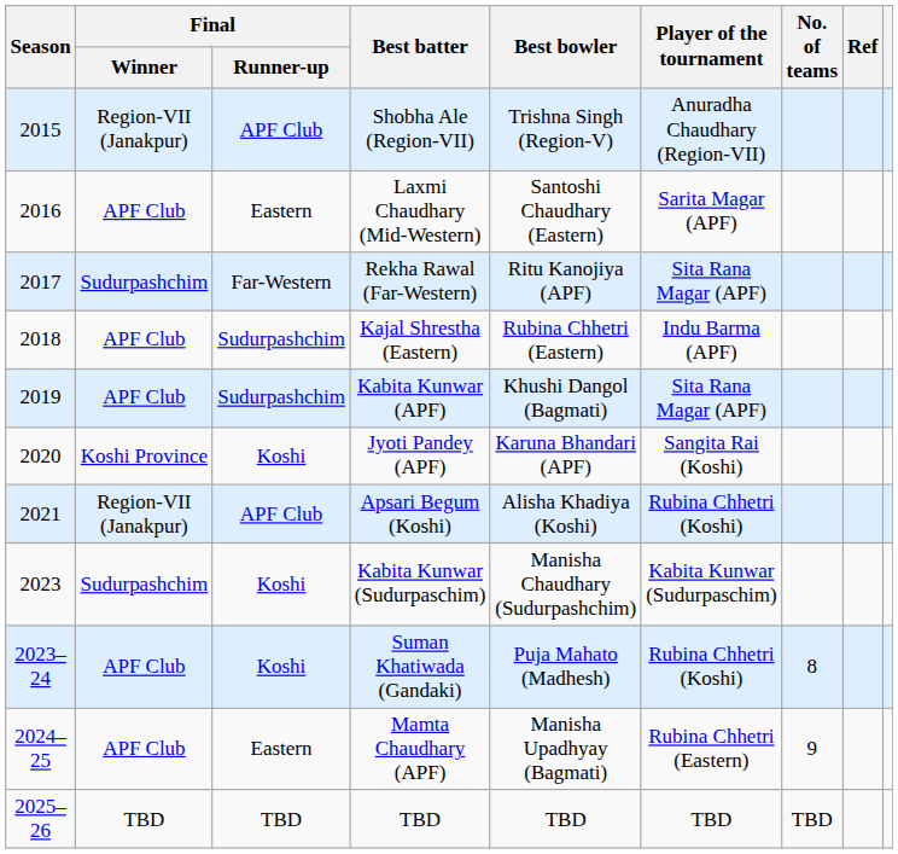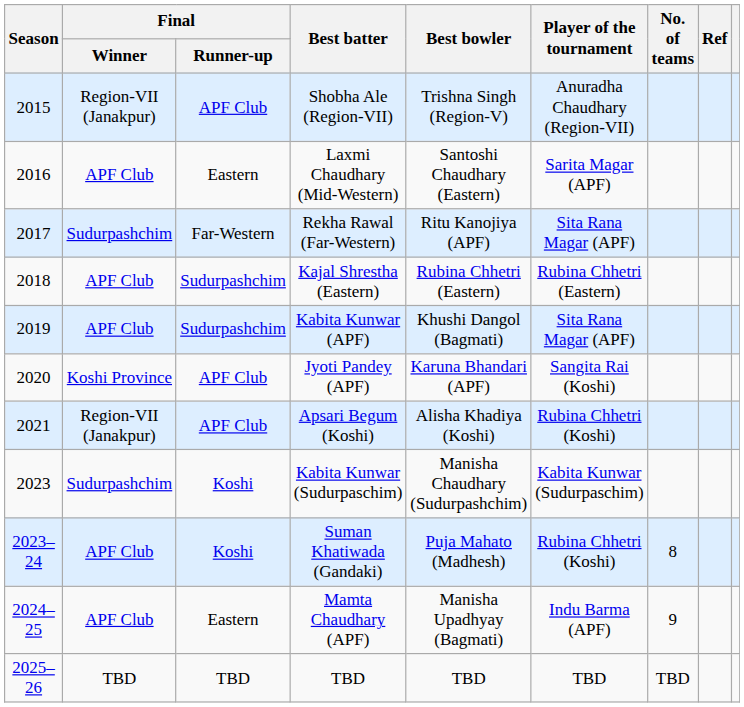Kajal Shrestha (Eastern) | Player of the tournament: Indu Barma (APF) -> Rubina Chhetri (Eastern)
Jyoti Pandey (APF) | Final / Runner-up: Koshi -> APF Club
Mamta Chaudhary (APF) | Player of the tournament: Rubina Chhetri (Eastern) -> Indu Barma (APF)
